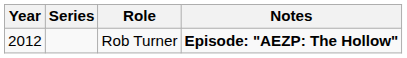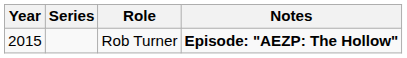Rob Turner | Year: 2012 -> 2015
